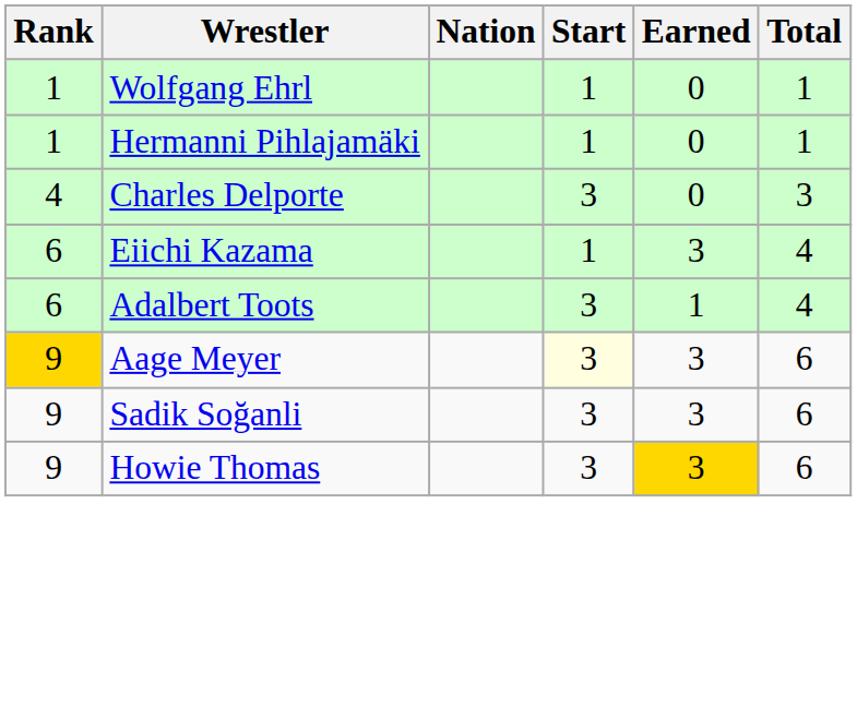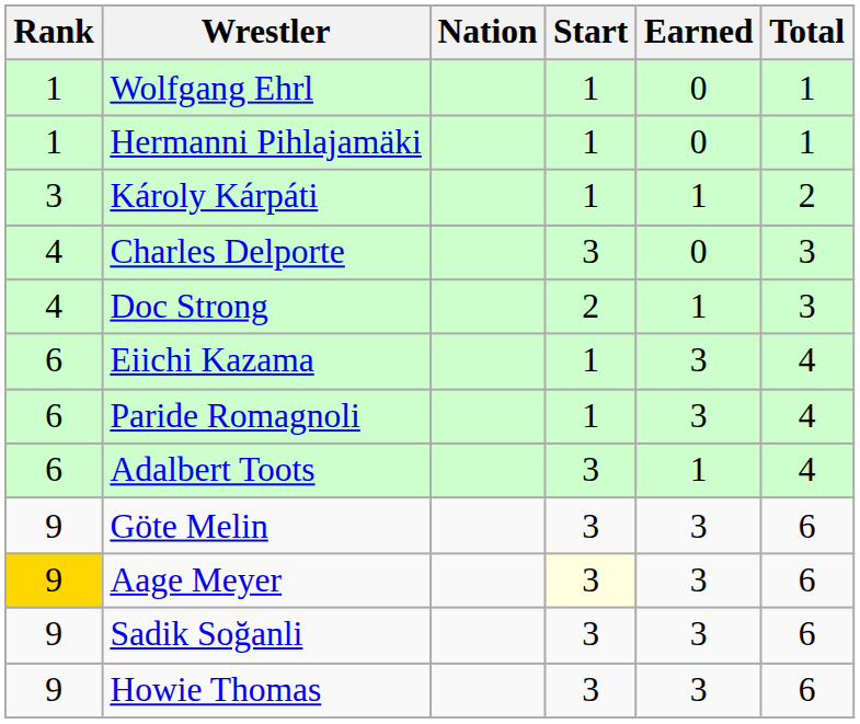+ row: 3 | Károly Kárpáti | 1 | 1 | 2
+ row: 4 | Doc Strong | 2 | 1 | 3
+ row: 6 | Paride Romagnoli | 1 | 3 | 4
+ row: 9 | Göte Melin | 3 | 3 | 6
Howie Thomas | Earned: gold background -> no background
